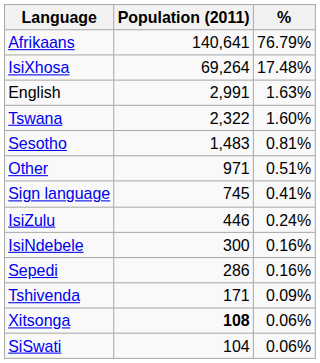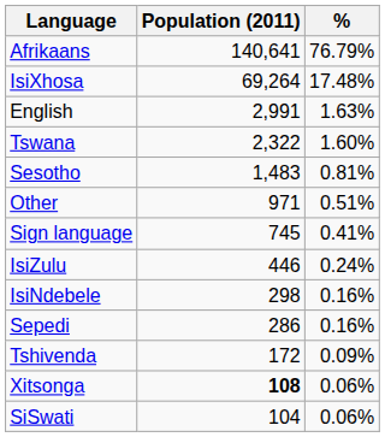IsiNdebele | Population (2011): 300 -> 298
Tshivenda | Population (2011): 171 -> 172
